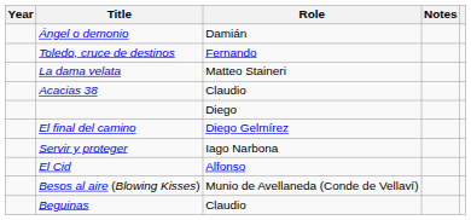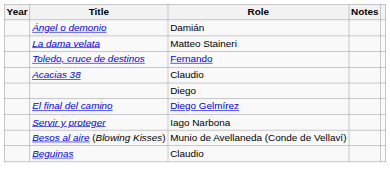rows swapped: Toledo, cruce de destinos <-> La dama velata
- row: El Cid | Alfonso
